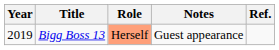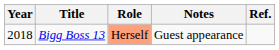Bigg Boss 13 | Year: 2019 -> 2018
